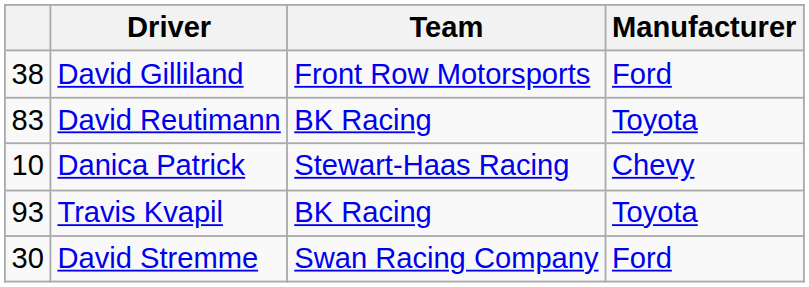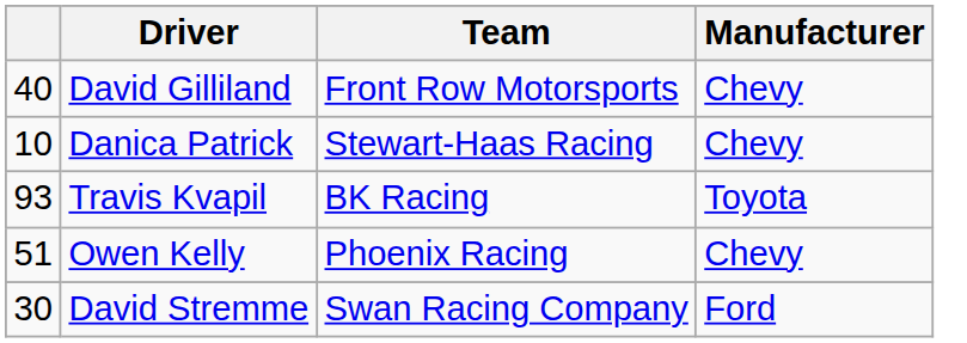David Gilliland | column 1: 38 -> 40
David Gilliland | Manufacturer: Ford -> Chevy
- row: 83 | David Reutimann | BK Racing | Toyota
+ row: 51 | Owen Kelly | Phoenix Racing | Chevy
